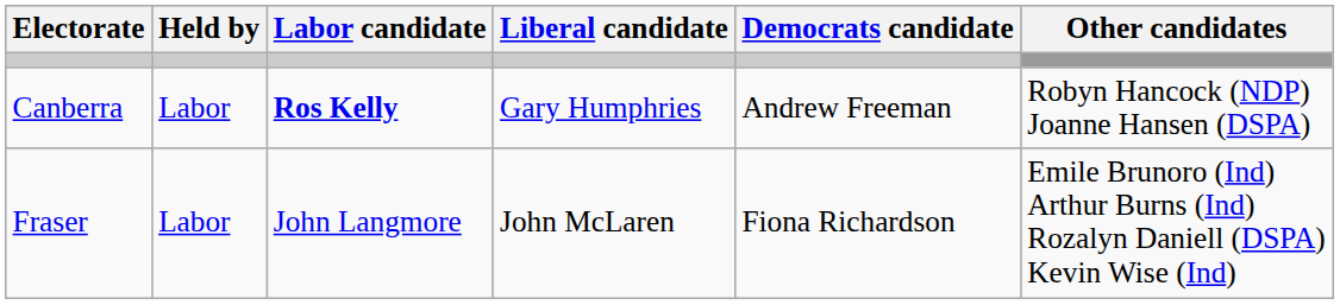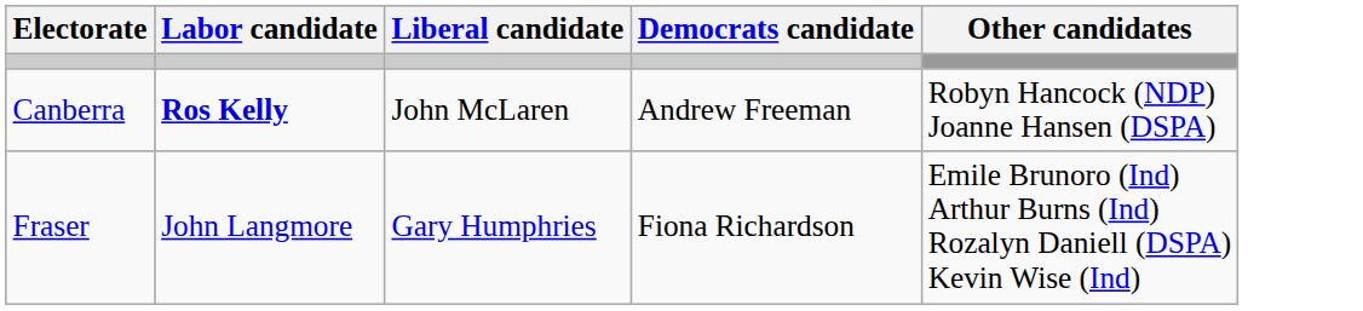- column: Held by | Labor | Labor
Canberra | Liberal candidate: Gary Humphries -> John McLaren
Fraser | Liberal candidate: John McLaren -> Gary Humphries
